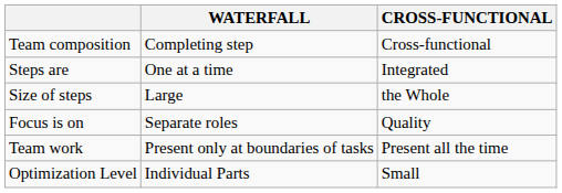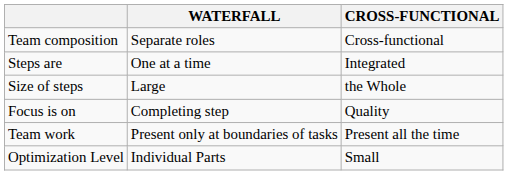Team composition | WATERFALL: Completing step -> Separate roles
Focus is on | WATERFALL: Separate roles -> Completing step
